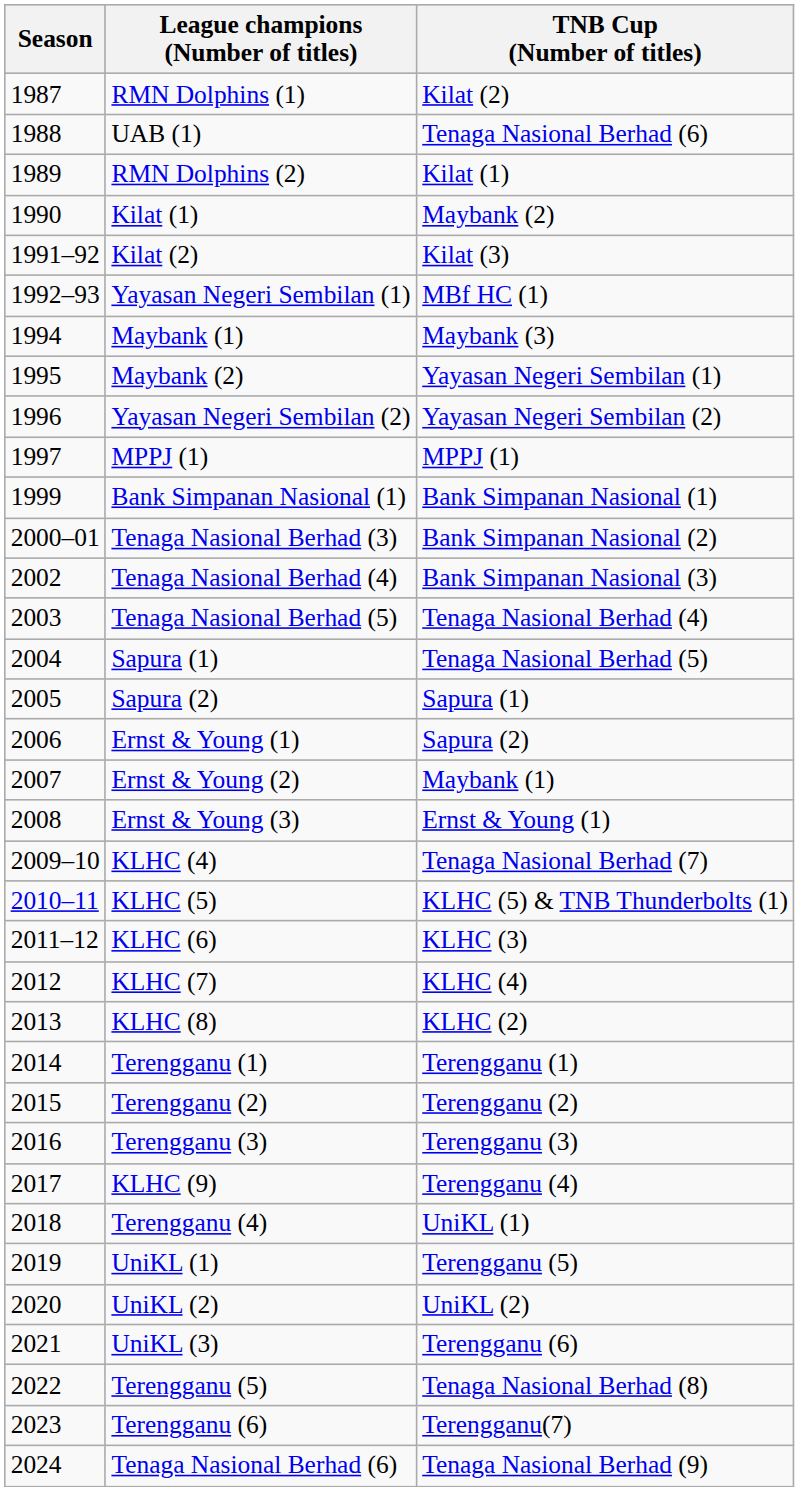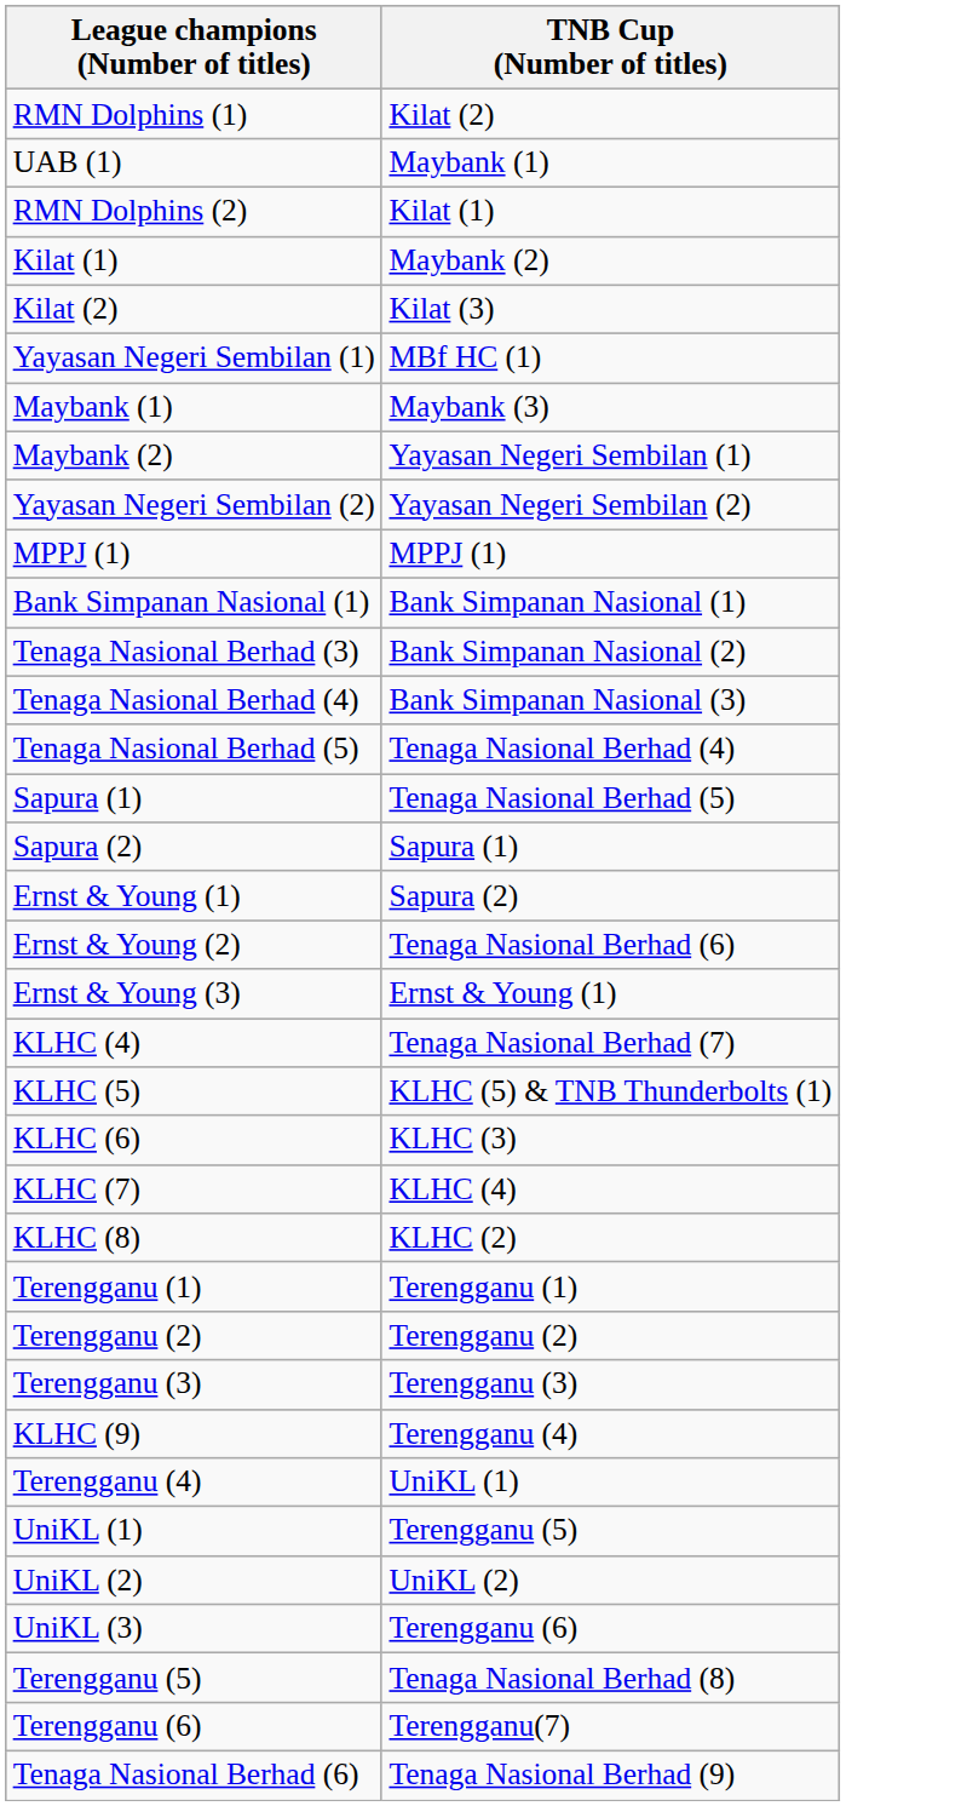- column: Season | 1987 | 1988 | 1989 | 1990 | 1991–92 | 1992–93 | 1994 | 1995 | 1996 | 1997 | 1999 | 2000–01 | 2002 | 2003 | 2004 | 2005 | 2006 | 2007 | 2008 | 2009–10 | 2010–11 | 2011–12 | 2012 | 2013 | 2014 | 2015 | 2016 | 2017 | 2018 | 2019 | 2020 | 2021 | 2022 | 2023 | 2024
UAB (1) | TNB Cup (Number of titles): Tenaga Nasional Berhad (6) -> Maybank (1)
Ernst & Young (2) | TNB Cup (Number of titles): Maybank (1) -> Tenaga Nasional Berhad (6)
